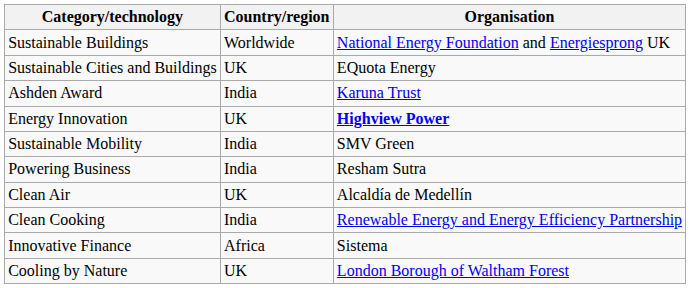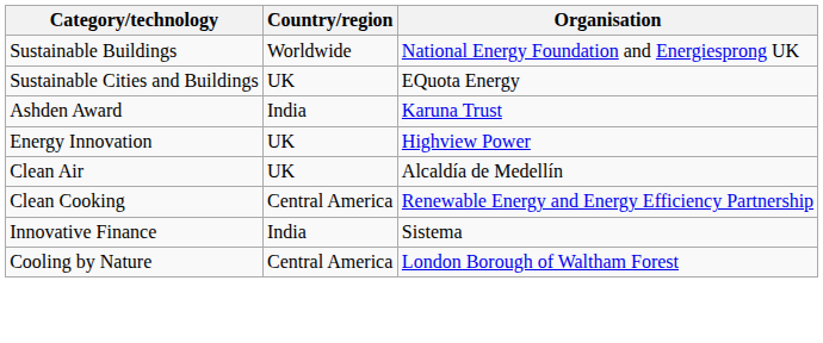Energy Innovation | Organisation: bold -> normal
- row: Sustainable Mobility | India | SMV Green
- row: Powering Business | India | Resham Sutra
Clean Cooking | Country/region: India -> Central America
Innovative Finance | Country/region: Africa -> India
Cooling by Nature | Country/region: UK -> Central America
